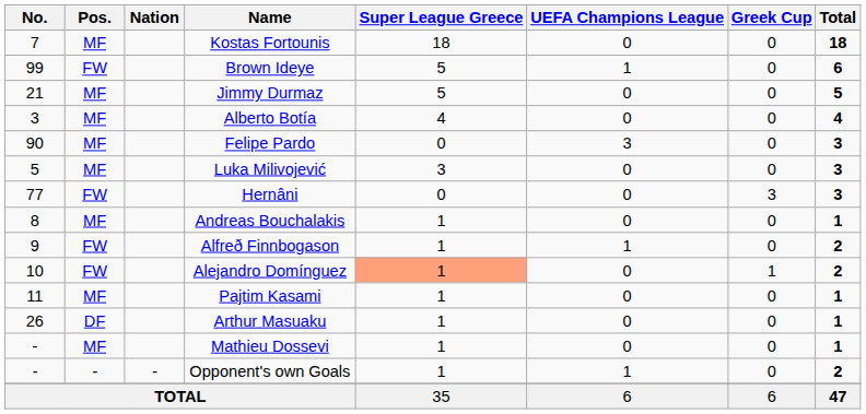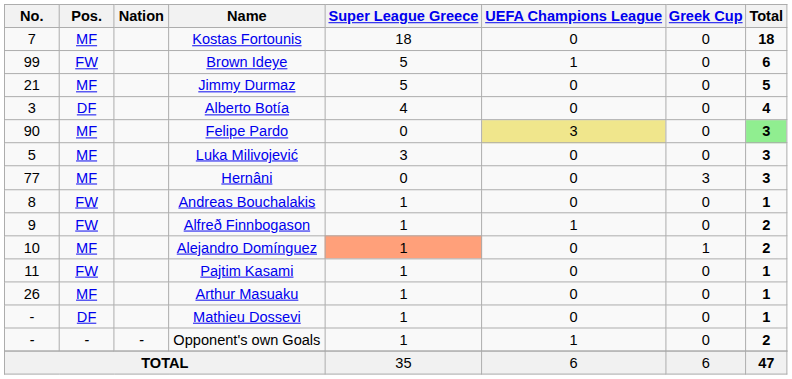Alberto Botía | Pos.: MF -> DF
Felipe Pardo | UEFA Champions League: no background -> khaki background
Felipe Pardo | Total: no background -> lightgreen background
Hernâni | Pos.: FW -> MF
Andreas Bouchalakis | Pos.: MF -> FW
Alejandro Domínguez | Pos.: FW -> MF
Pajtim Kasami | Pos.: MF -> FW
Arthur Masuaku | Pos.: DF -> MF
Mathieu Dossevi | Pos.: MF -> DF
